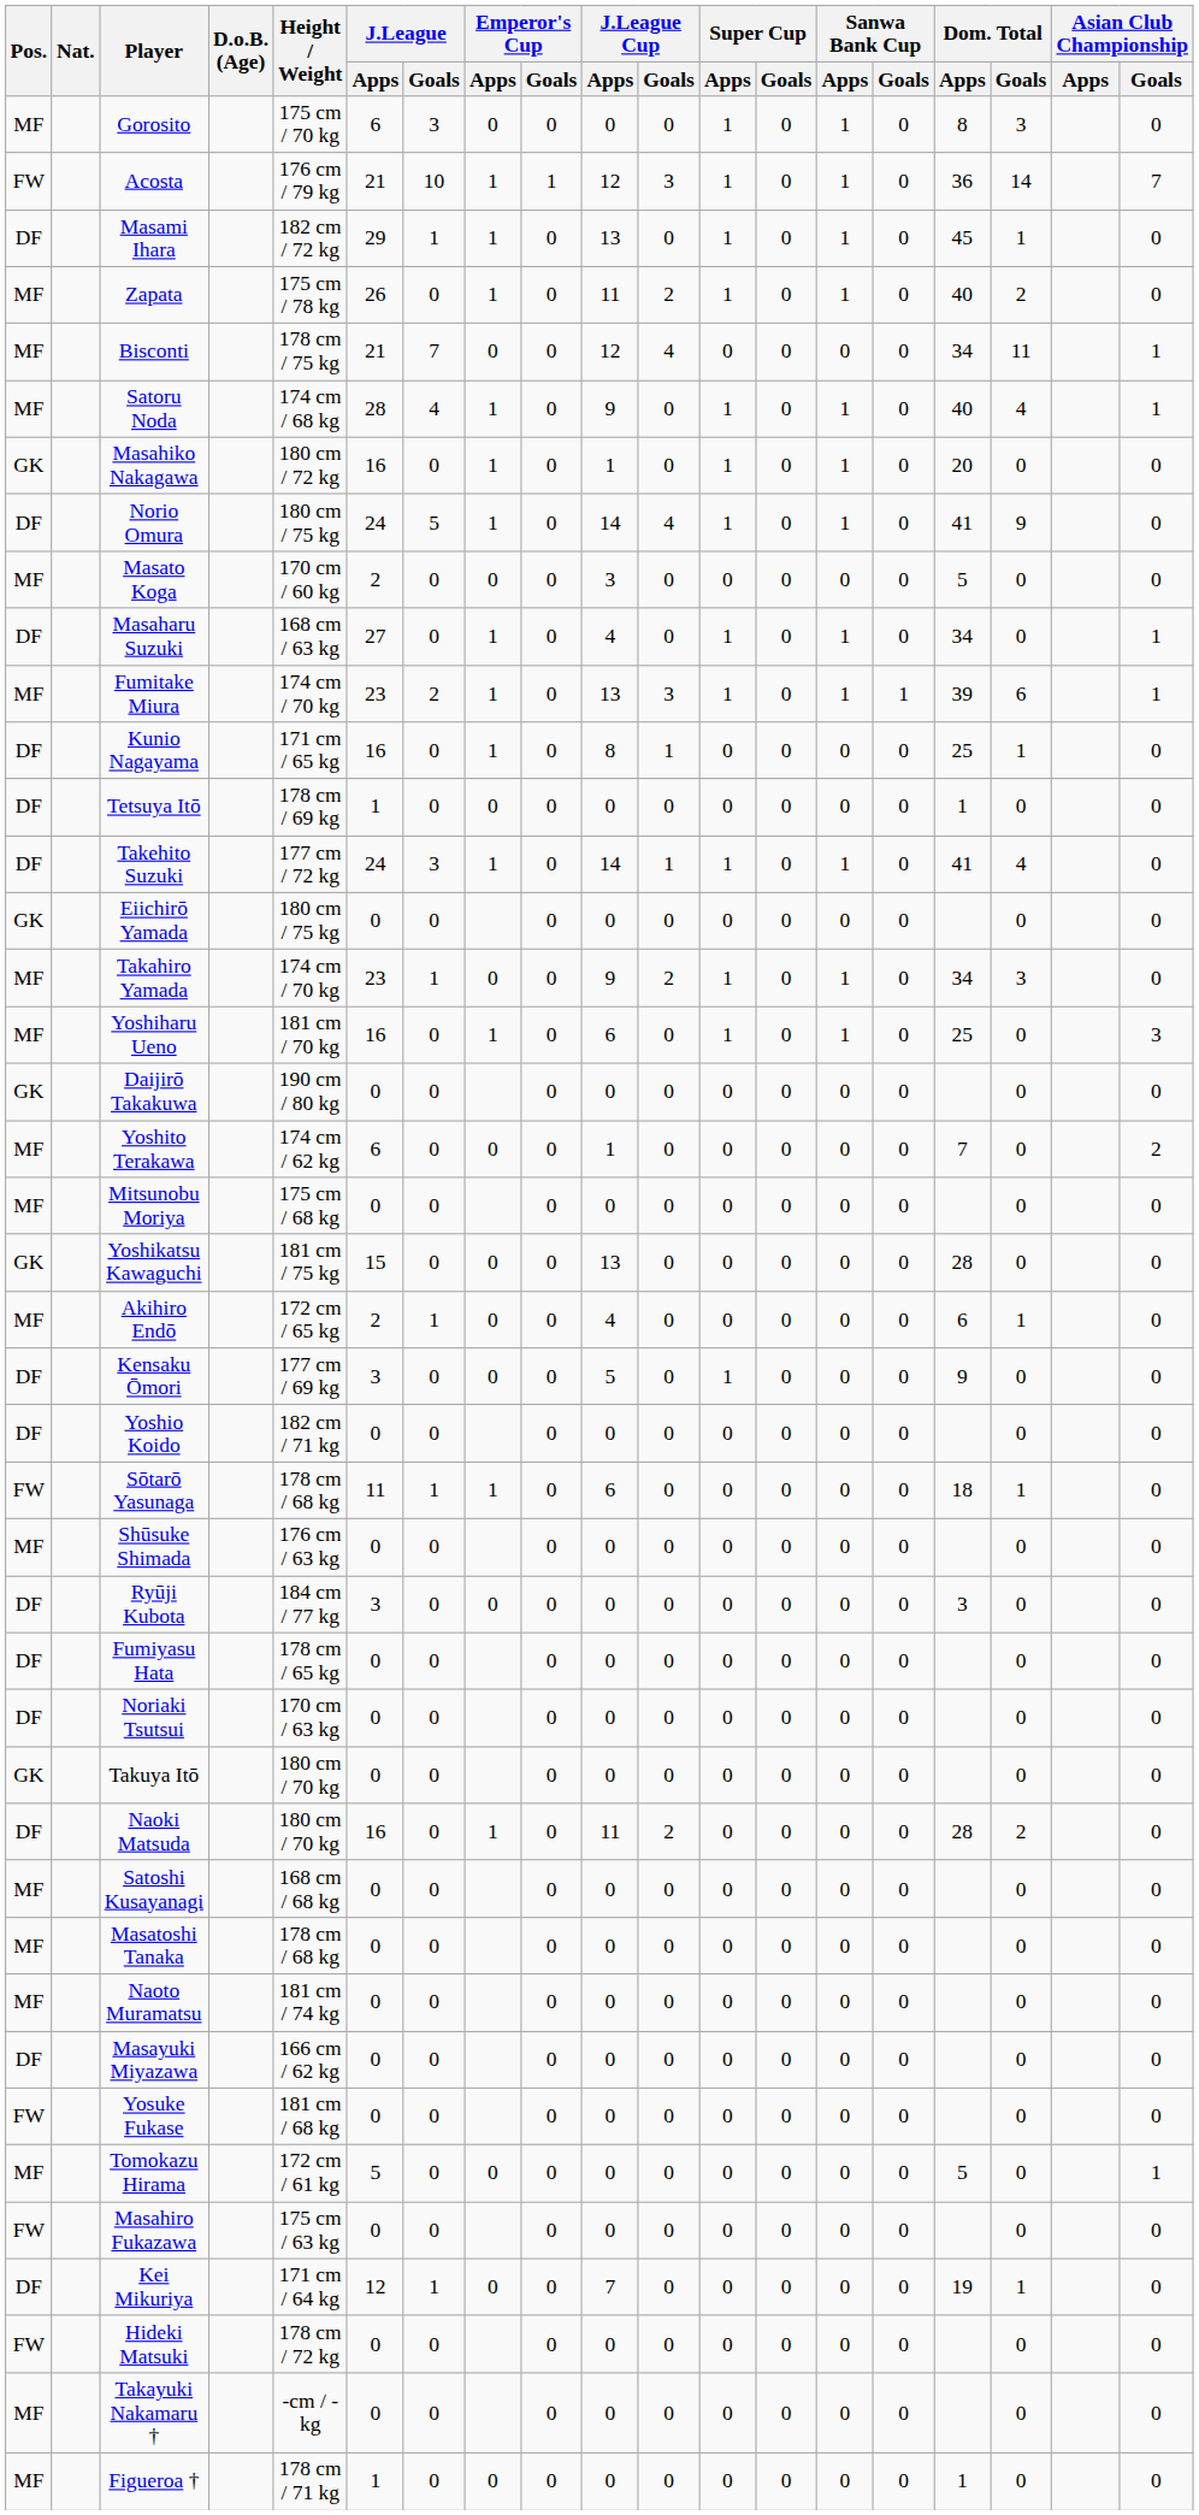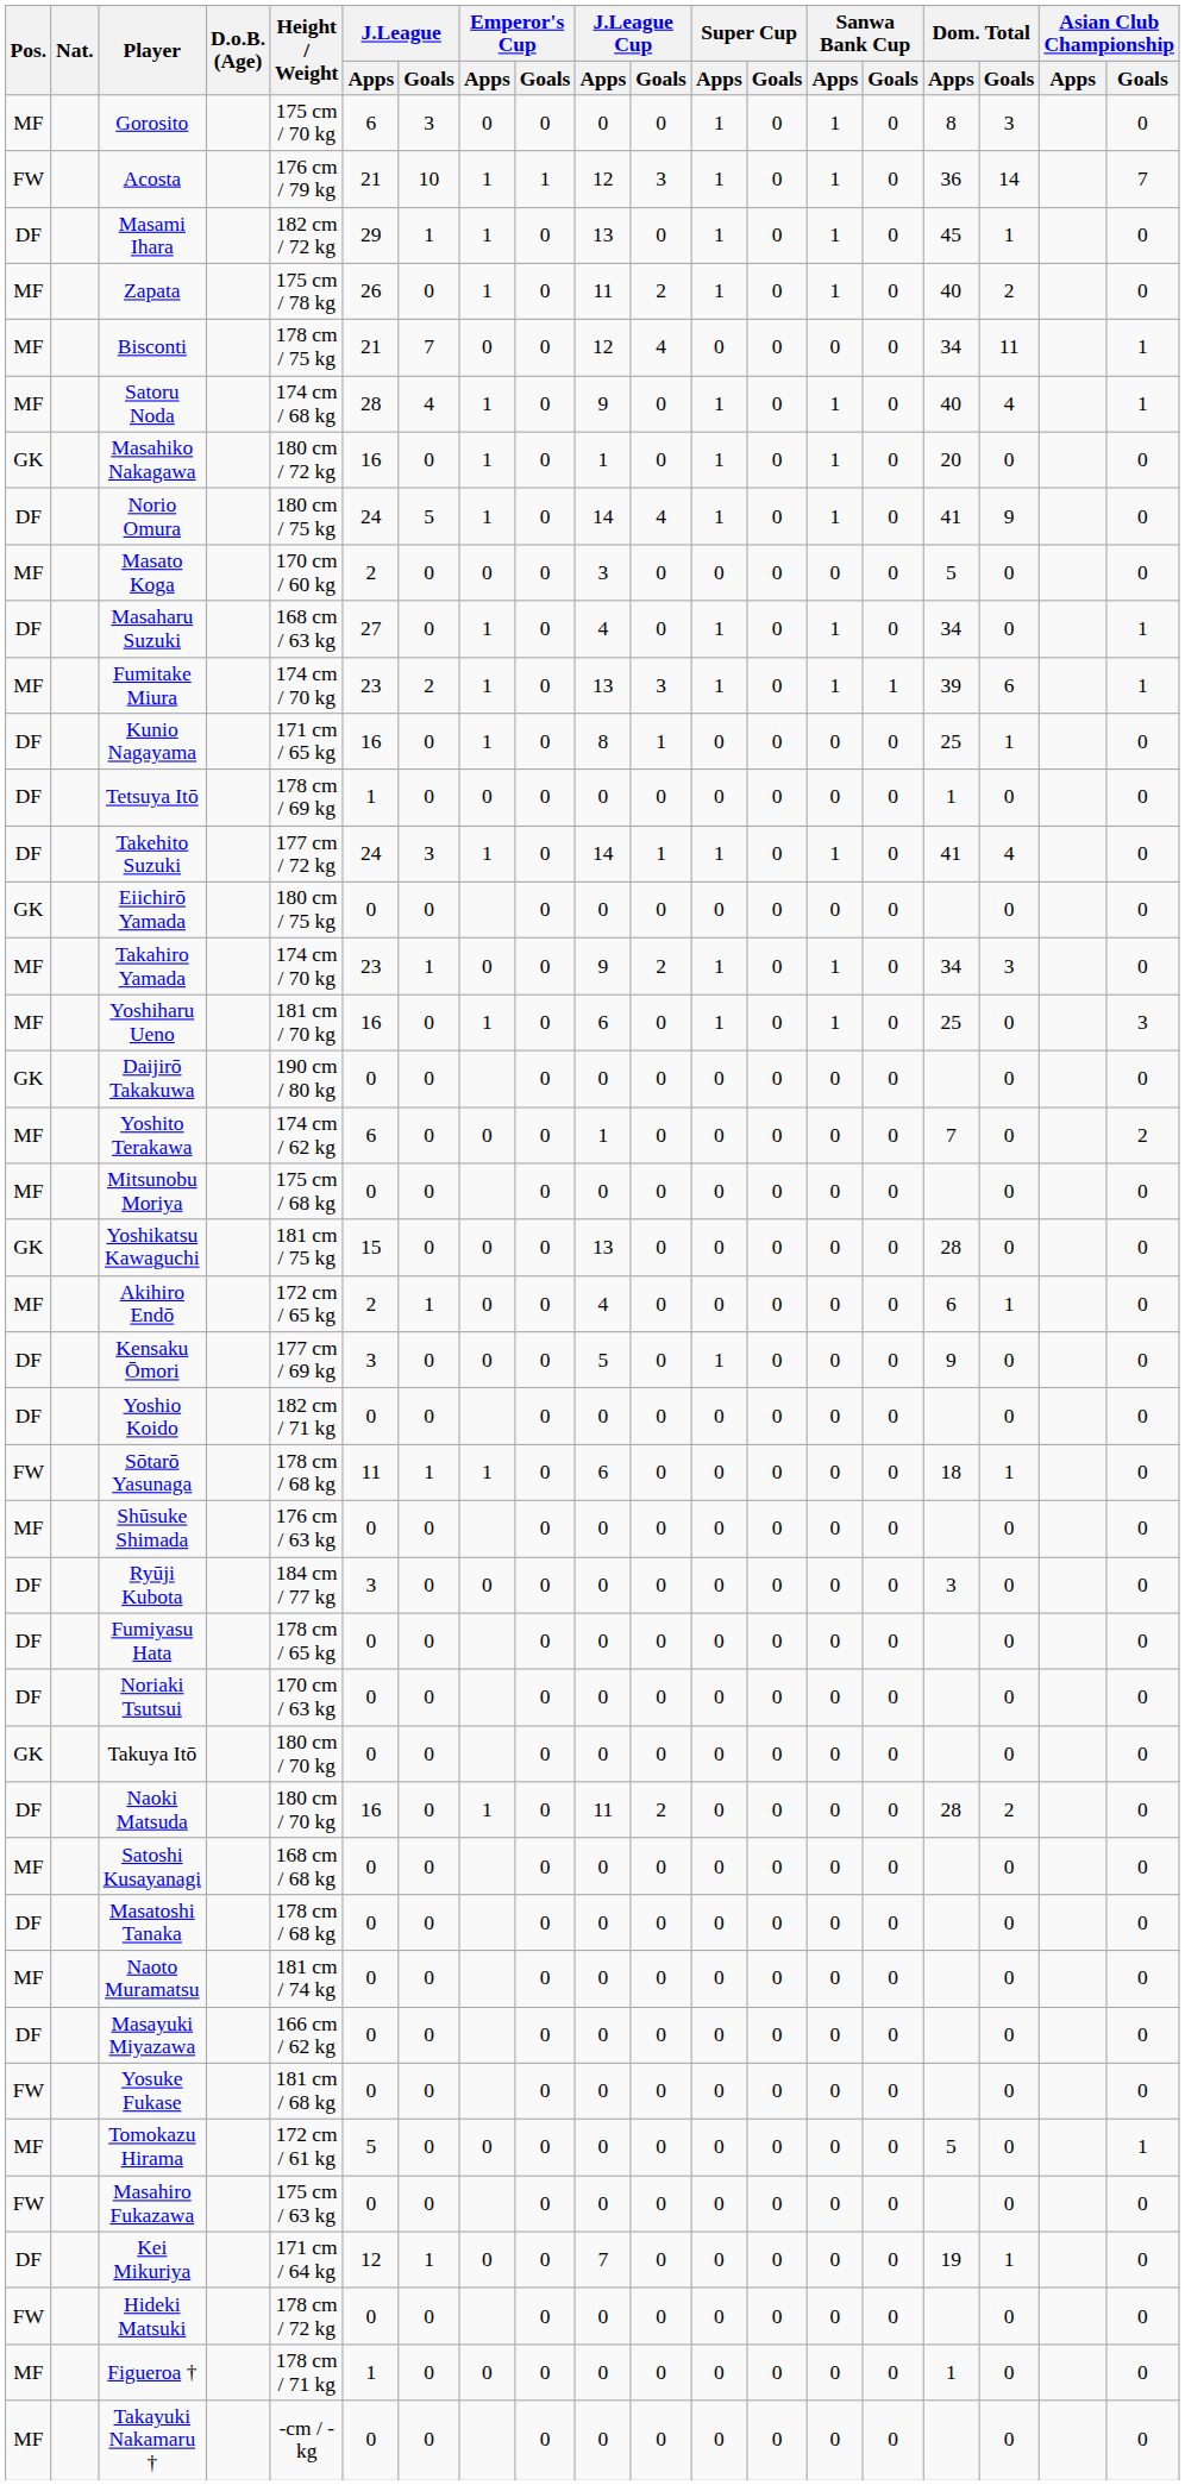Masatoshi Tanaka | Pos.: MF -> DF
rows swapped: Takayuki Nakamaru † <-> Figueroa †
